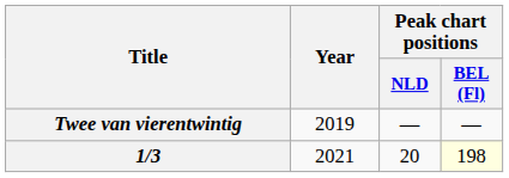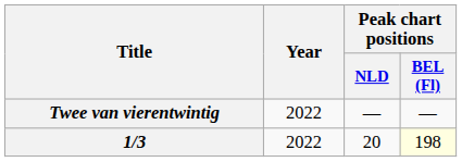Twee van vierentwintig | Year: 2019 -> 2022
1/3 | Year: 2021 -> 2022
